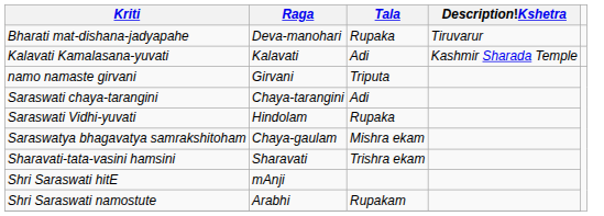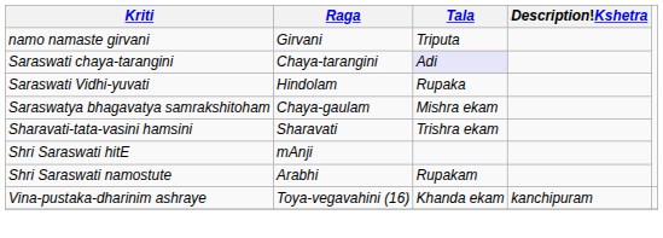- row: Bharati mat-dishana-jadyapahe | Deva-manohari | Rupaka | Tiruvarur
- row: Kalavati Kamalasana-yuvati | Kalavati | Adi | Kashmir Sharada Temple
Saraswati chaya-tarangini | Tala: no background -> lavender background
+ row: Vina-pustaka-dharinim ashraye | Toya-vegavahini (16) | Khanda ekam | kanchipuram
